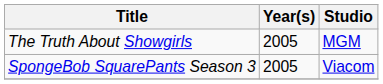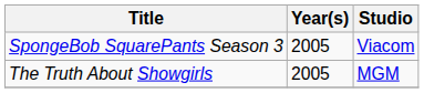rows swapped: SpongeBob SquarePants Season 3 <-> The Truth About Showgirls
